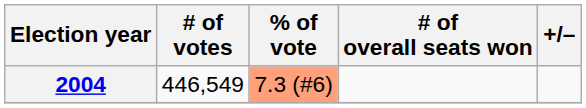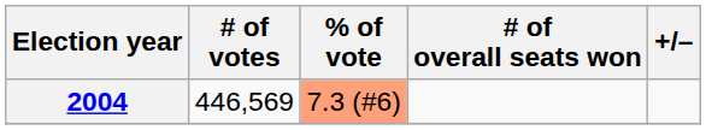2004 | # of votes: 446,549 -> 446,569
